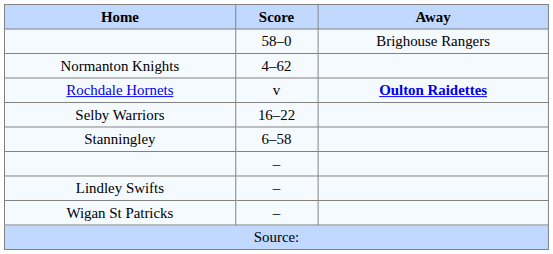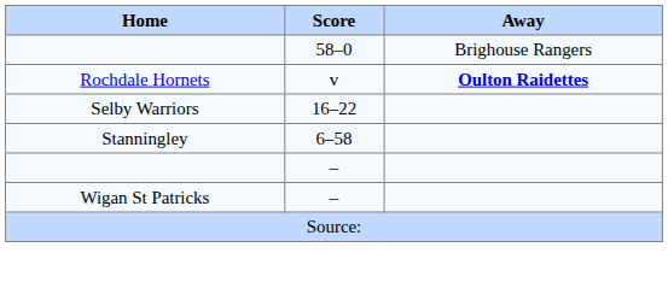- row: Normanton Knights | 4–62
- row: Lindley Swifts | –
